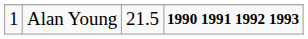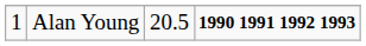Alan Young | column 3: 21.5 -> 20.5
